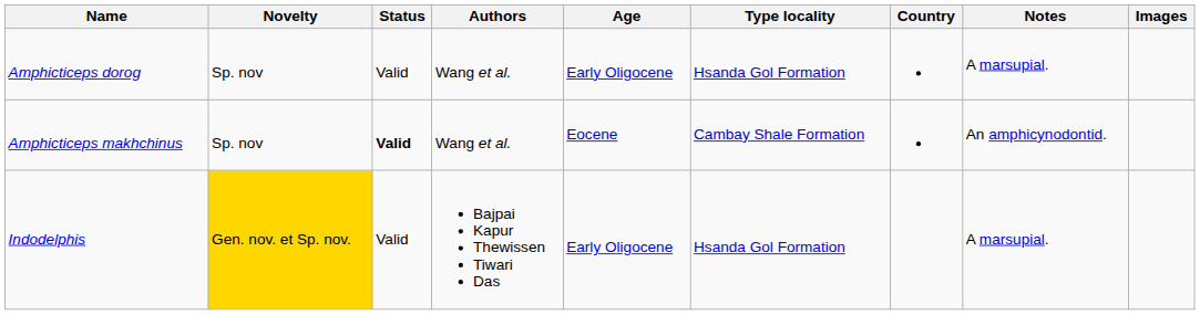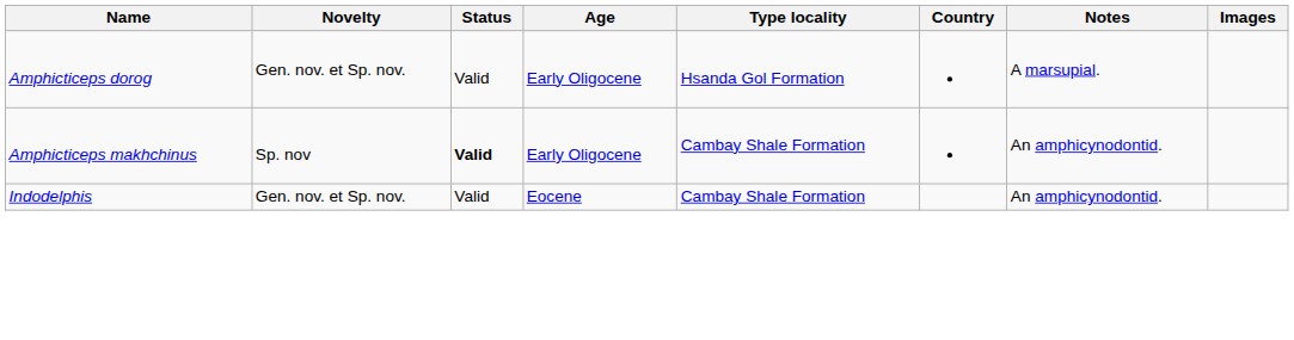- column: Authors | Wang et al. | Wang et al. | Bajpai Kapur Thewissen Tiwari Das
Amphicticeps dorog | Novelty: Sp. nov -> Gen. nov. et Sp. nov.
Amphicticeps makhchinus | Age: Eocene -> Early Oligocene
Indodelphis | Novelty: gold background -> no background
Indodelphis | Age: Early Oligocene -> Eocene
Indodelphis | Type locality: Hsanda Gol Formation -> Cambay Shale Formation
Indodelphis | Notes: A marsupial. -> An amphicynodontid.
